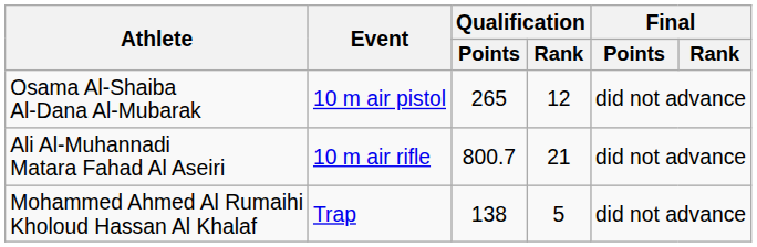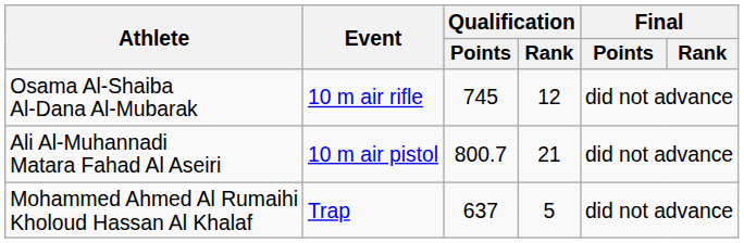Osama Al-Shaiba Al-Dana Al-Mubarak | Event: 10 m air pistol -> 10 m air rifle
Osama Al-Shaiba Al-Dana Al-Mubarak | Qualification / Points: 265 -> 745
Ali Al-Muhannadi Matara Fahad Al Aseiri | Event: 10 m air rifle -> 10 m air pistol
Mohammed Ahmed Al Rumaihi Kholoud Hassan Al Khalaf | Qualification / Points: 138 -> 637
